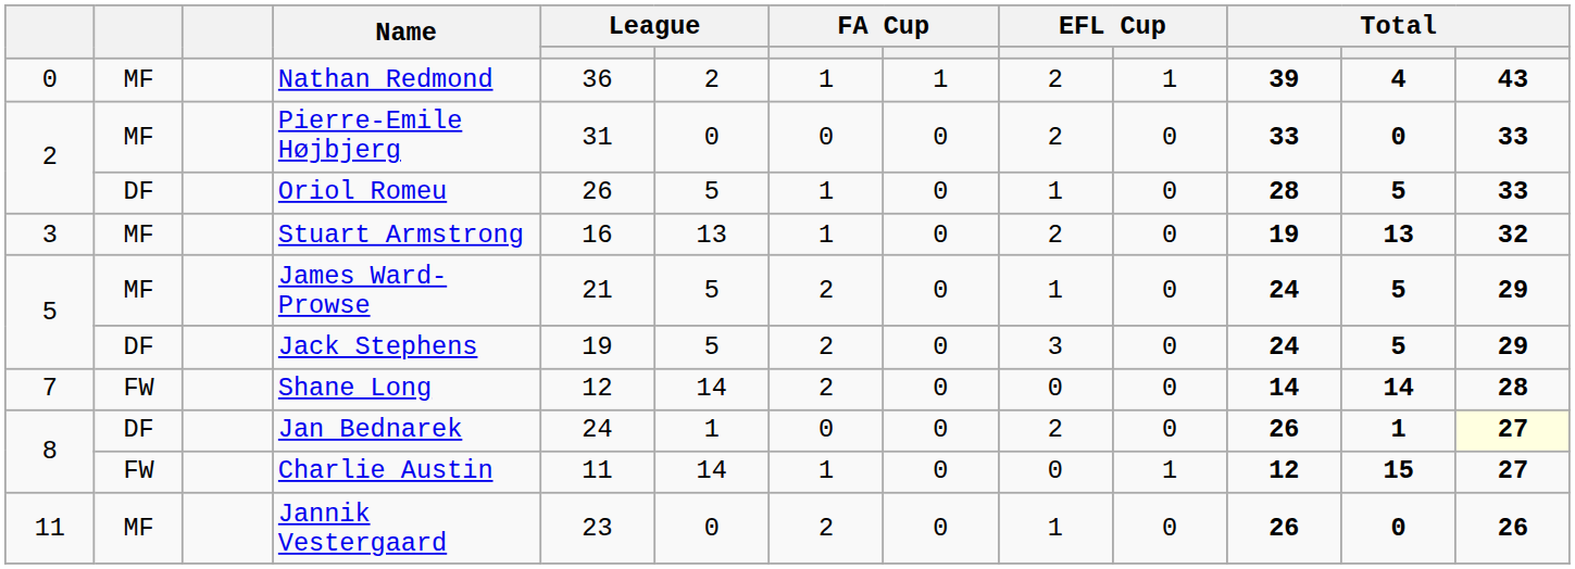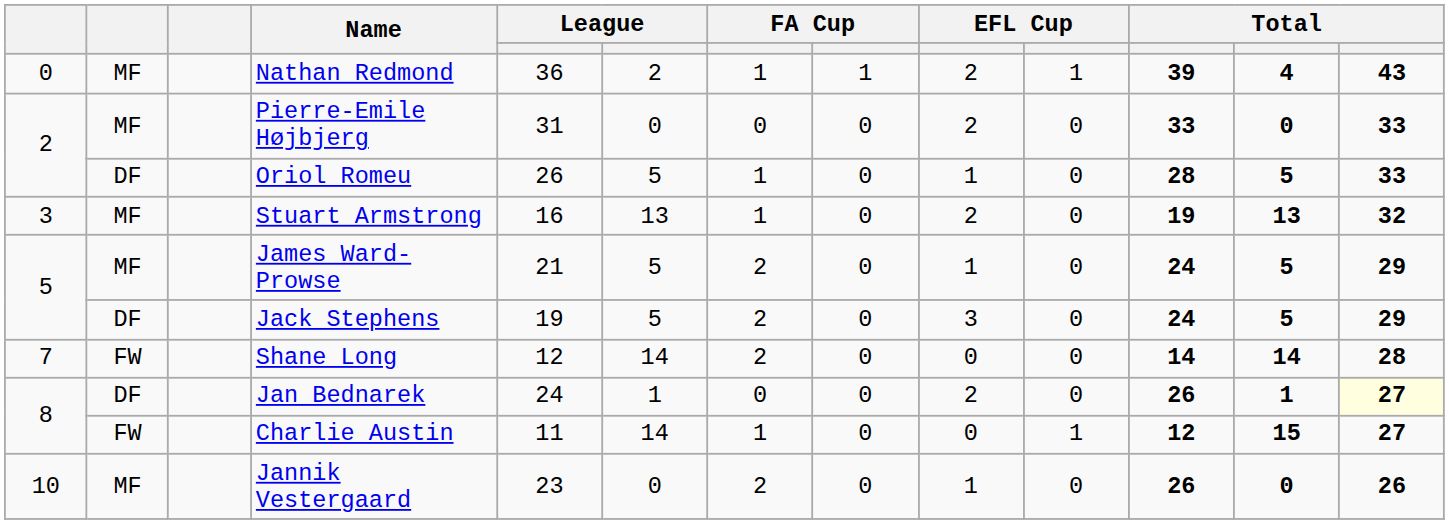Jannik Vestergaard | column 1: 11 -> 10
